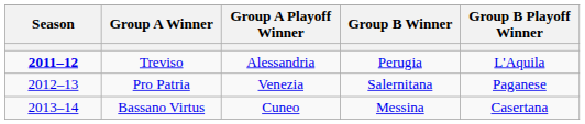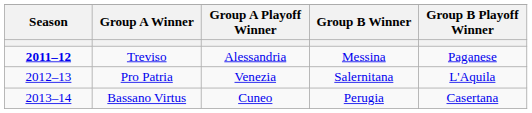Treviso | Group B Winner: Perugia -> Messina
Treviso | Group B Playoff Winner: L'Aquila -> Paganese
Pro Patria | Group B Playoff Winner: Paganese -> L'Aquila
Bassano Virtus | Group B Winner: Messina -> Perugia
